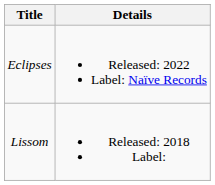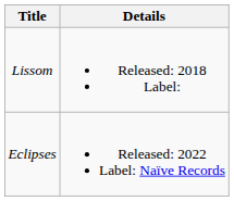rows swapped: Lissom <-> Eclipses
